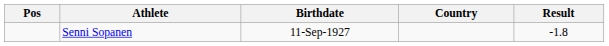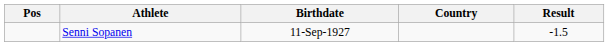Senni Sopanen | Result: -1.8 -> -1.5
